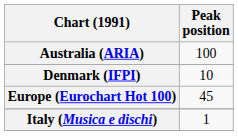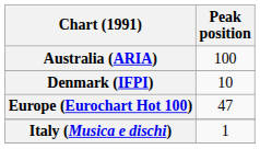Europe (Eurochart Hot 100) | Peak position: 45 -> 47
